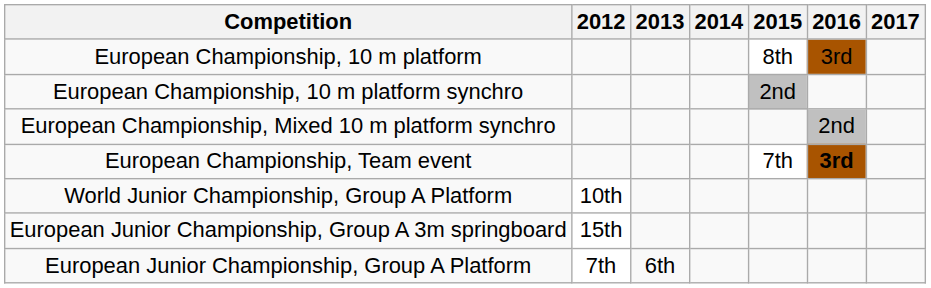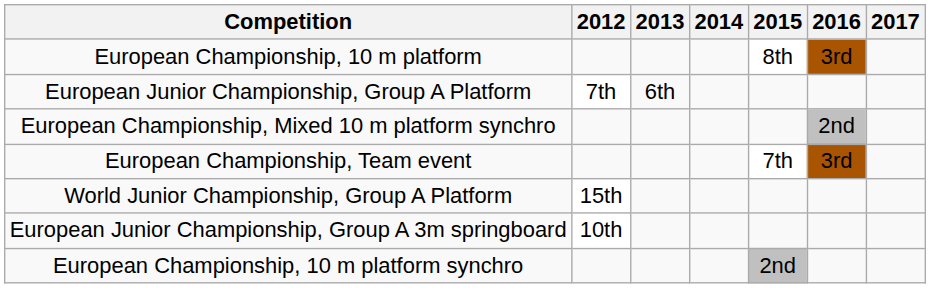rows swapped: European Championship, 10 m platform synchro <-> European Junior Championship, Group A Platform
European Championship, Team event | 2016: bold -> normal
World Junior Championship, Group A Platform | 2012: 10th -> 15th
European Junior Championship, Group A 3m springboard | 2012: 15th -> 10th
